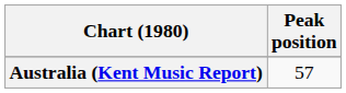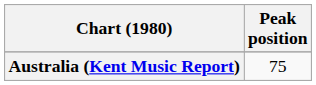Australia (Kent Music Report) | Peak position: 57 -> 75
